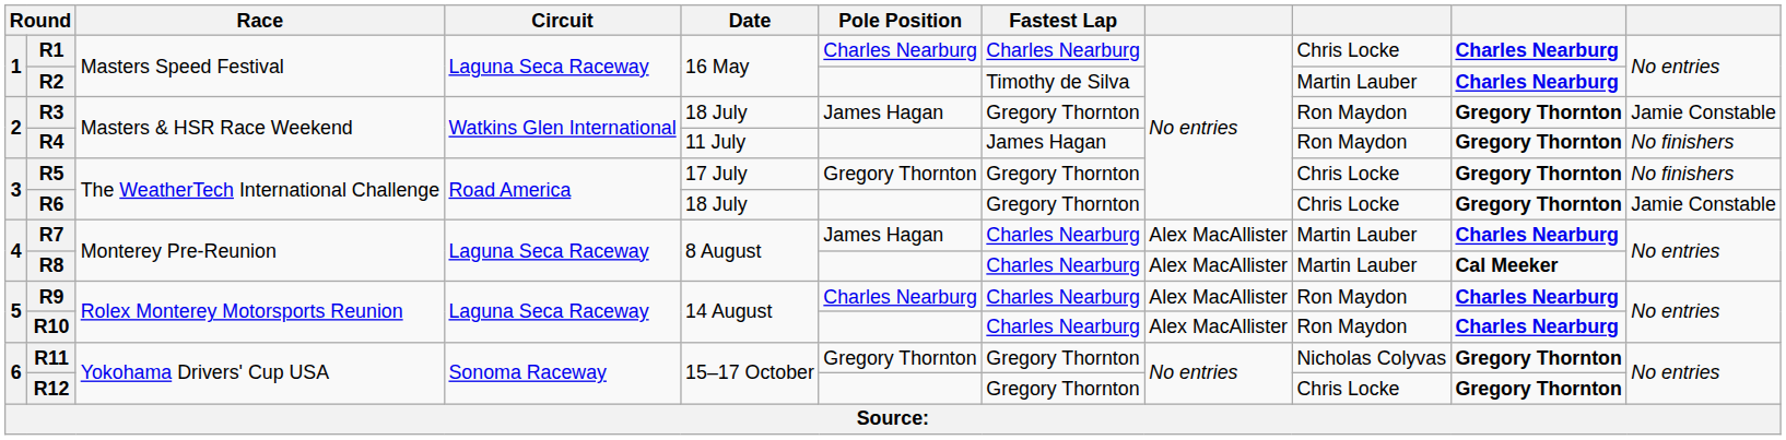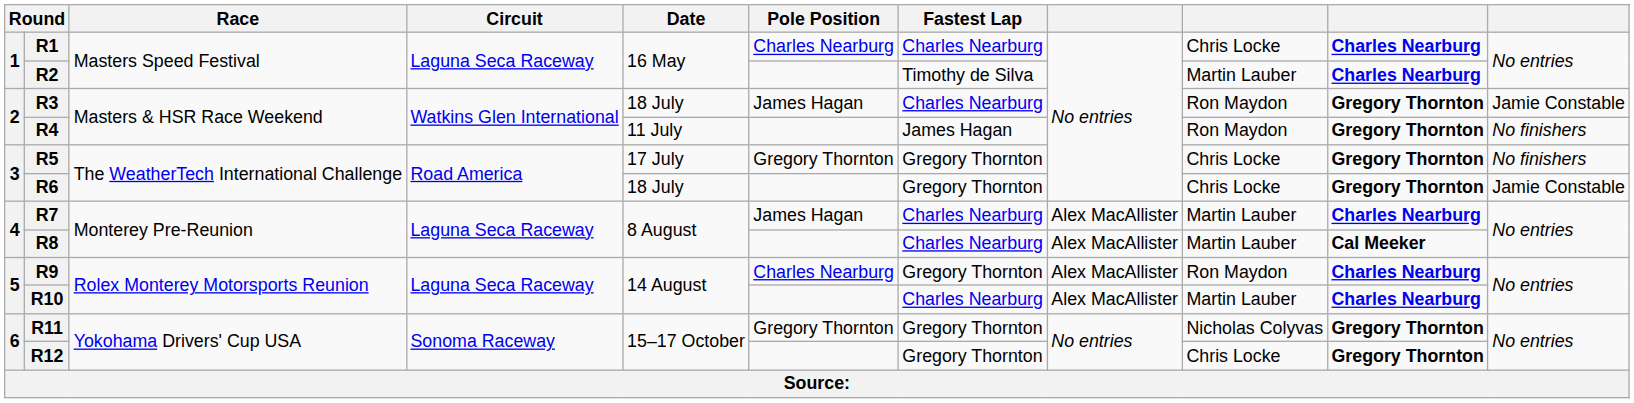R3 | Fastest Lap: Gregory Thornton -> Charles Nearburg
R9 | Fastest Lap: Charles Nearburg -> Gregory Thornton
R10 | column 9: Ron Maydon -> Martin Lauber
